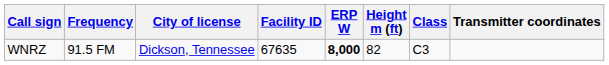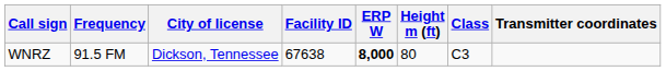WNRZ | Facility ID: 67635 -> 67638
WNRZ | Height m (ft): 82 -> 80
